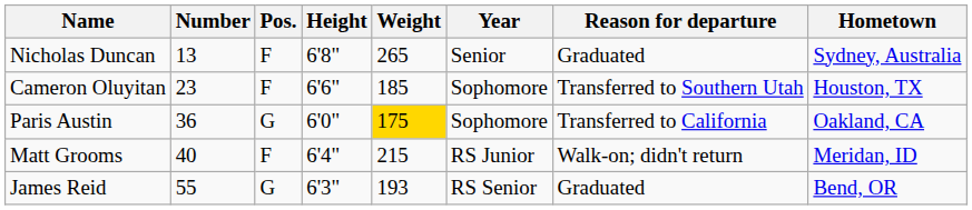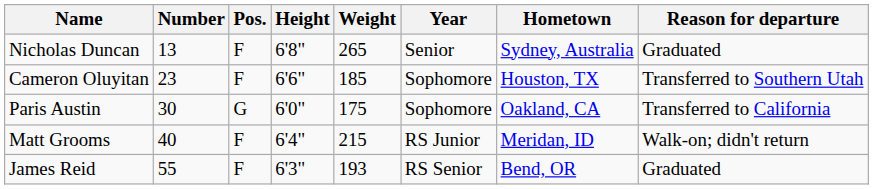columns swapped: Hometown <-> Reason for departure
Paris Austin | Number: 36 -> 30
Paris Austin | Weight: gold background -> no background
James Reid | Pos.: G -> F
